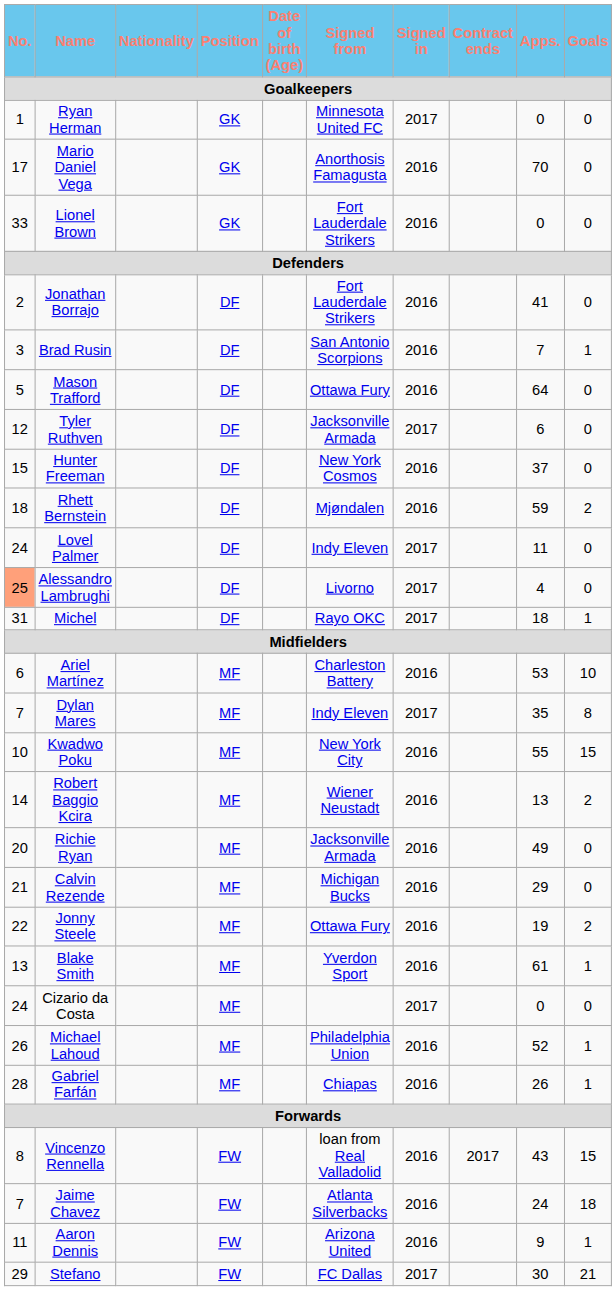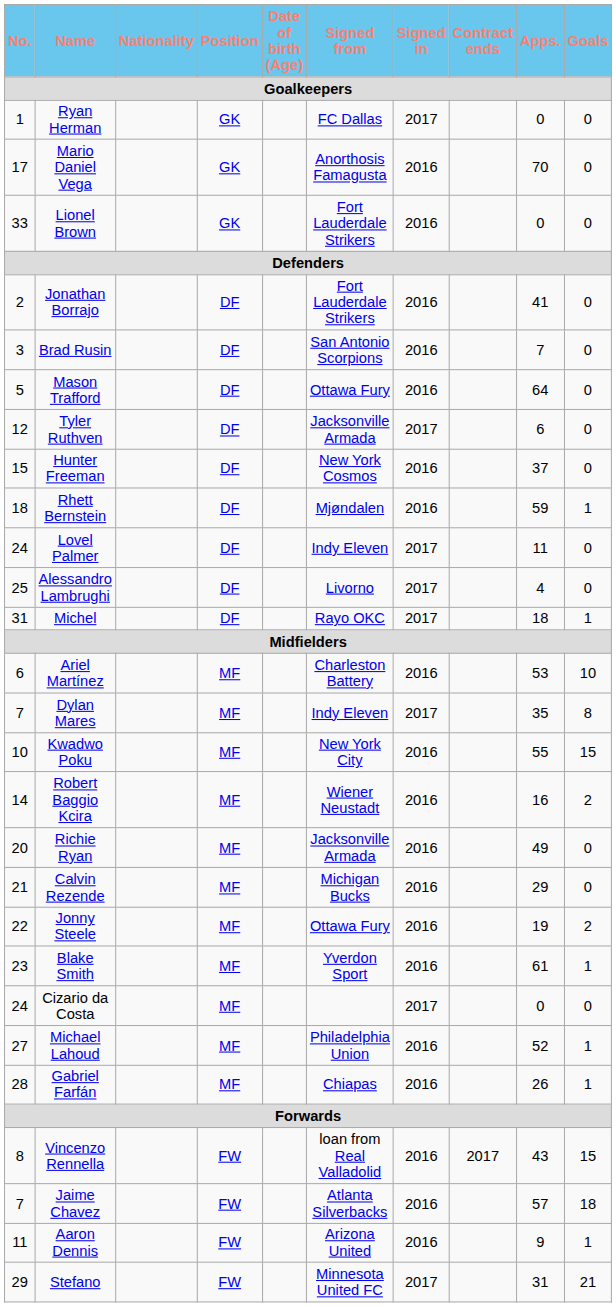Ryan Herman | Signed from: Minnesota United FC -> FC Dallas
Brad Rusin | Goals: 1 -> 0
Rhett Bernstein | Goals: 2 -> 1
Alessandro Lambrughi | No.: lightsalmon background -> no background
Robert Baggio Kcira | Apps.: 13 -> 16
Blake Smith | No.: 13 -> 23
Michael Lahoud | No.: 26 -> 27
Jaime Chavez | Apps.: 24 -> 57
Stefano | Signed from: FC Dallas -> Minnesota United FC
Stefano | Apps.: 30 -> 31
